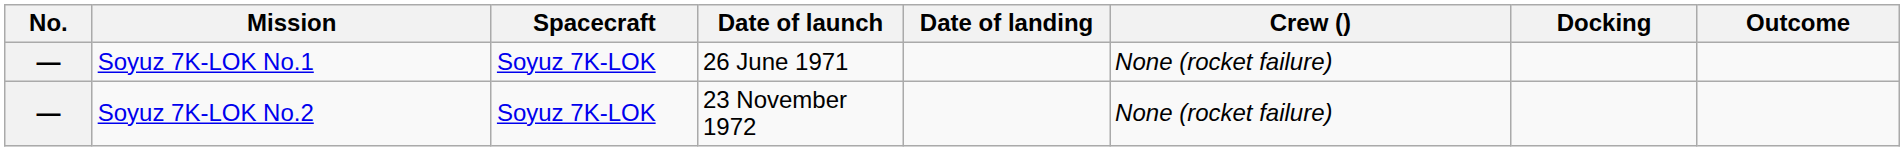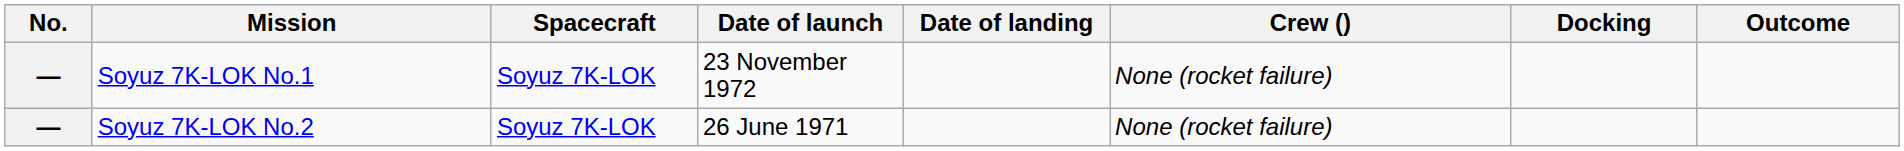Soyuz 7K-LOK No.1 | Date of launch: 26 June 1971 -> 23 November 1972
Soyuz 7K-LOK No.2 | Date of launch: 23 November 1972 -> 26 June 1971
